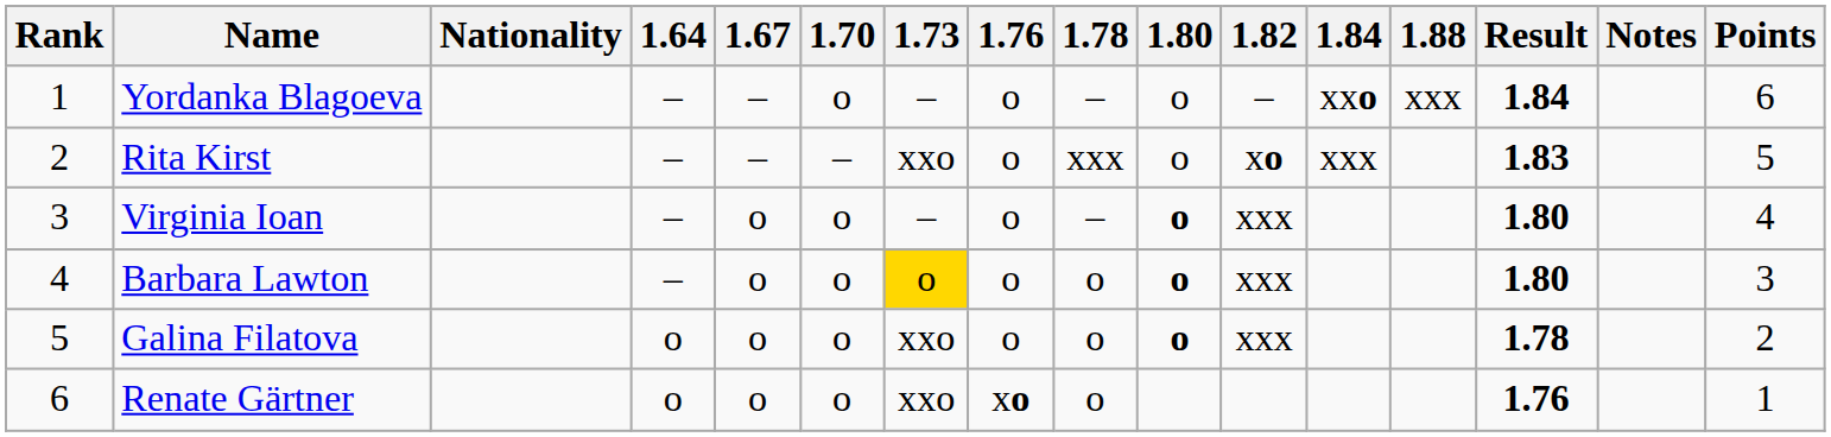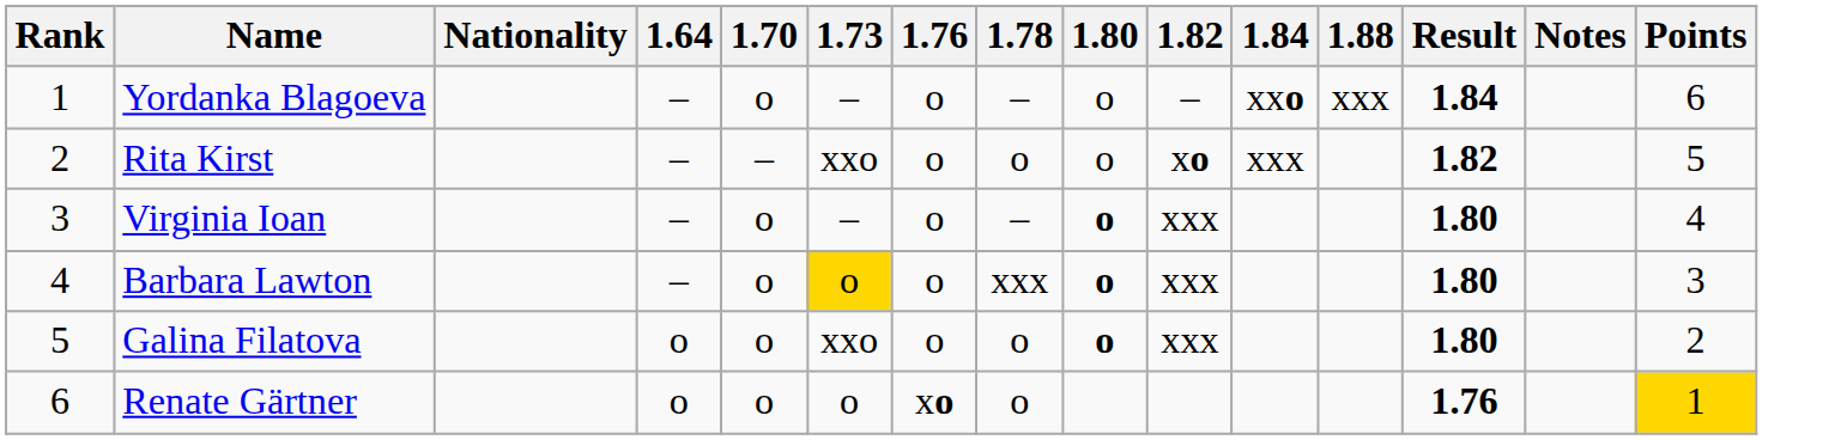- column: 1.67 | – | – | o | o | o | o
Rita Kirst | 1.78: xxx -> o
Rita Kirst | Result: 1.83 -> 1.82
Barbara Lawton | 1.78: o -> xxx
Galina Filatova | Result: 1.78 -> 1.80
Renate Gärtner | 1.73: xxo -> o
Renate Gärtner | Points: no background -> gold background
